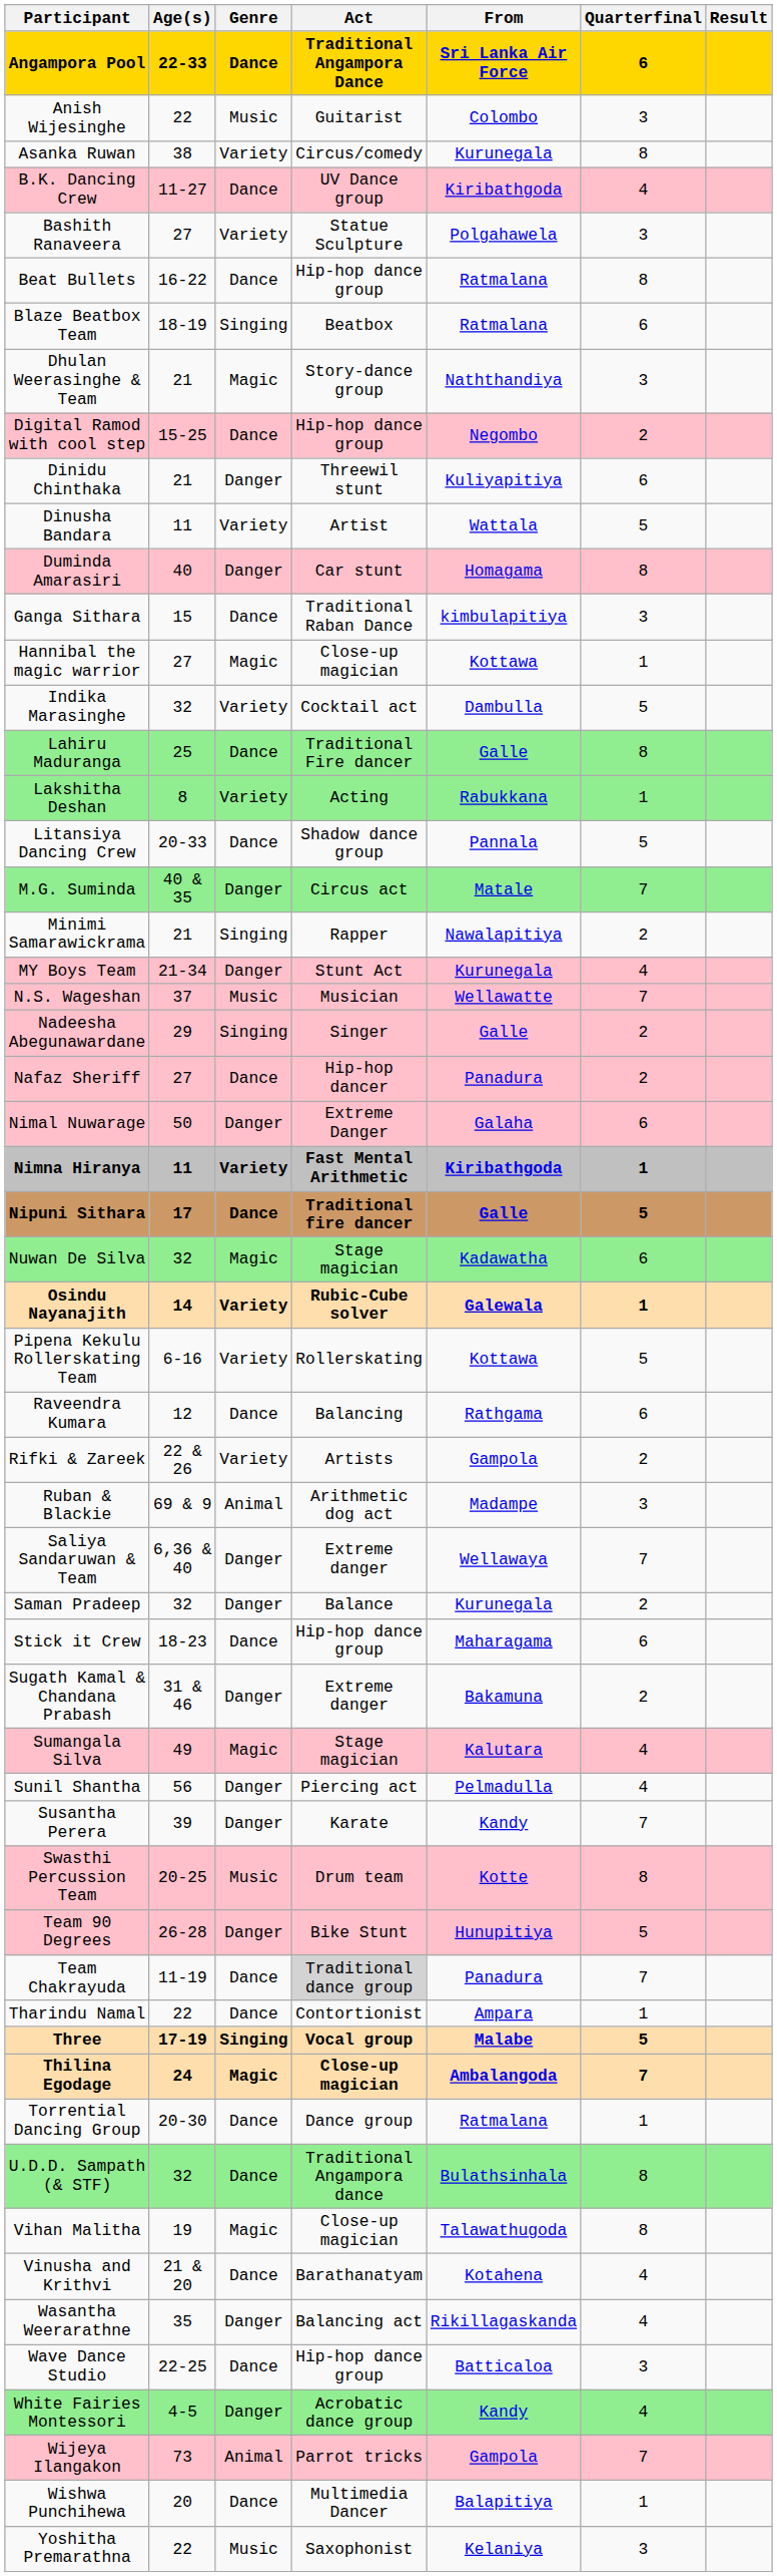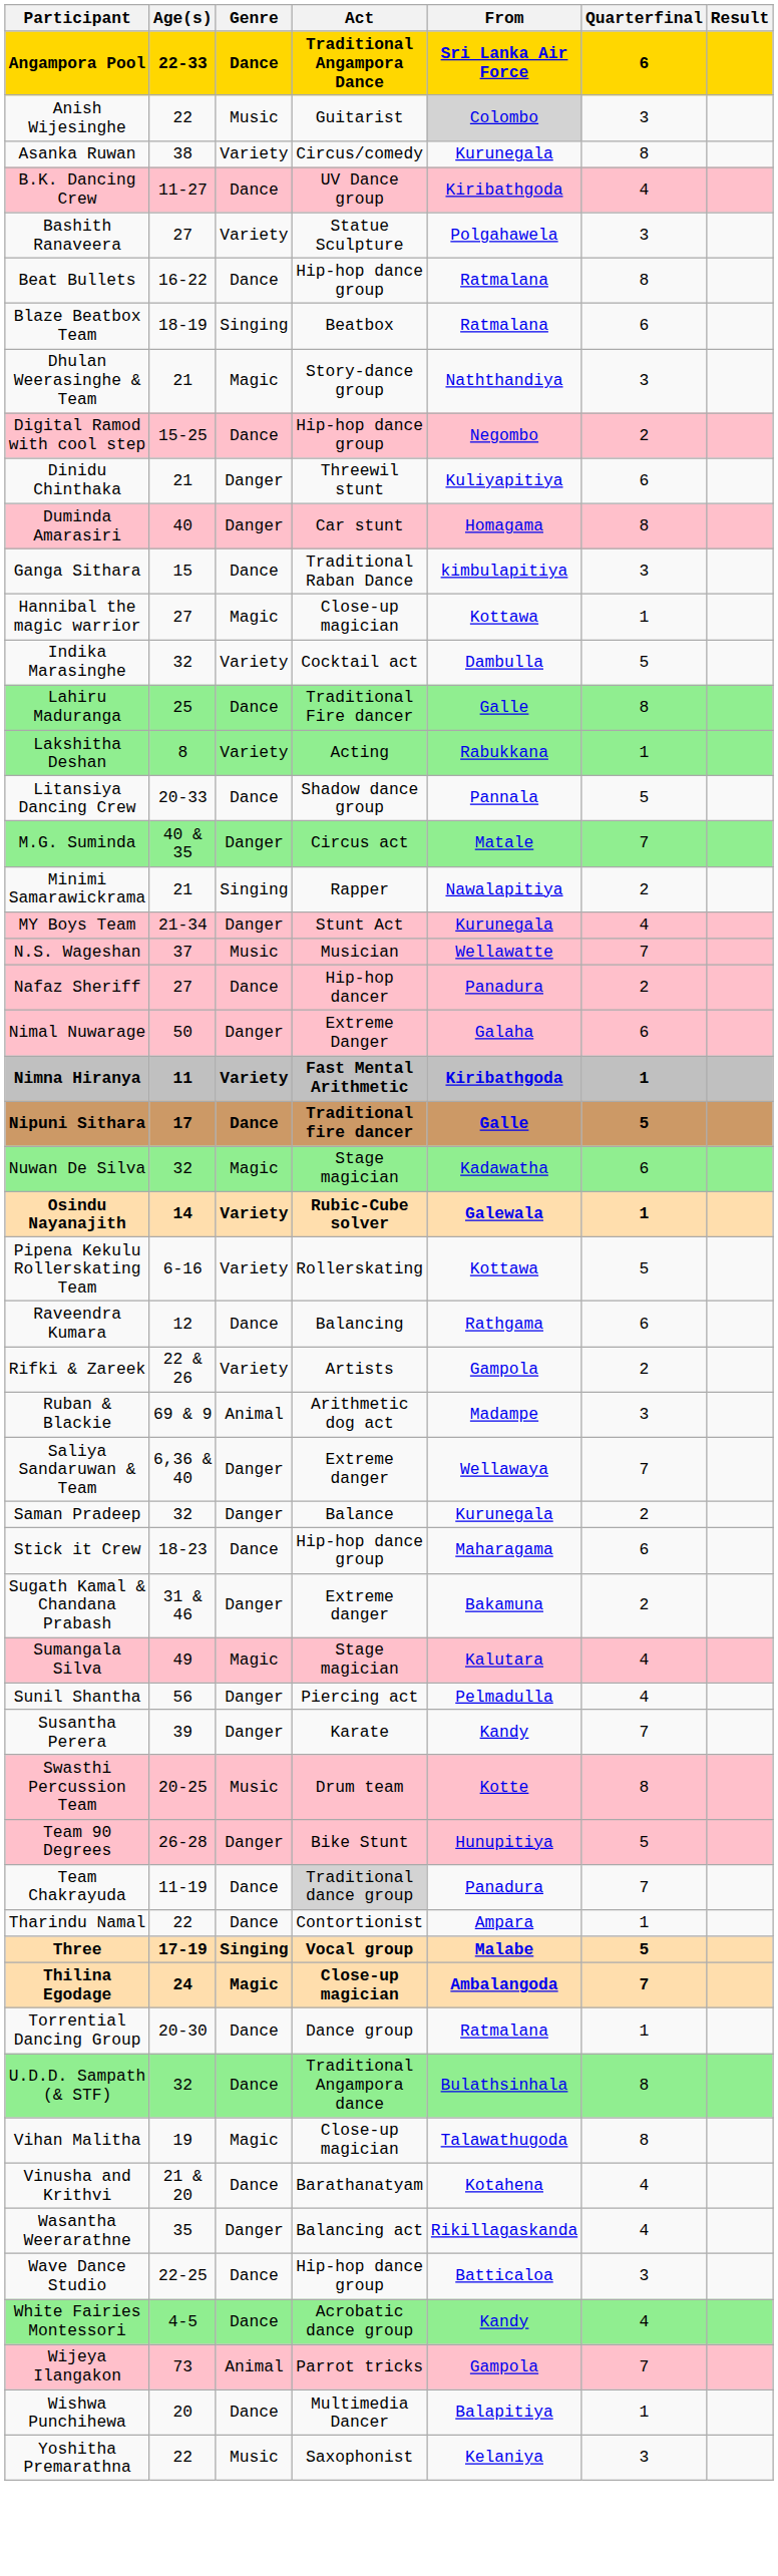Anish Wijesinghe | From: no background -> lightgrey background
- row: Dinusha Bandara | 11 | Variety | Artist | Wattala | 5
- row: Nadeesha Abegunawardane | 29 | Singing | Singer | Galle | 2
White Fairies Montessori | Genre: Danger -> Dance
